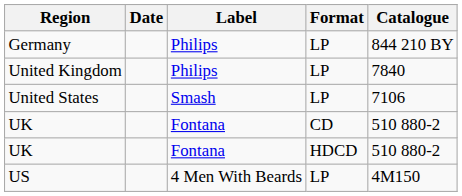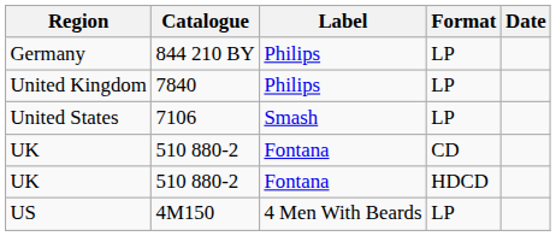columns swapped: Date <-> Catalogue
